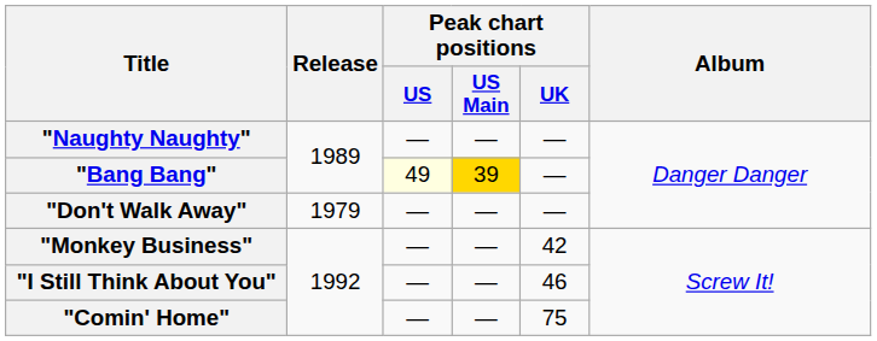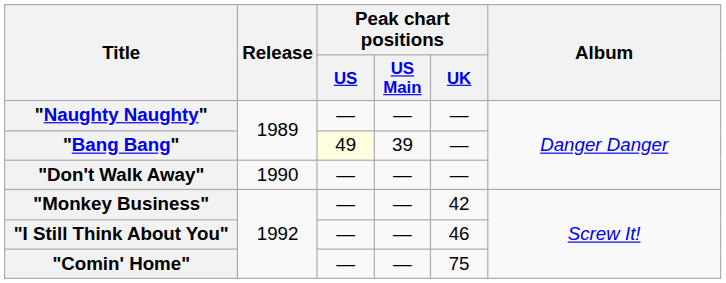"Bang Bang" | Peak chart positions / US Main: gold background -> no background
"Don't Walk Away" | Release: 1979 -> 1990
